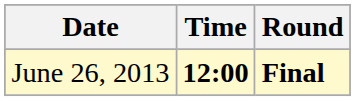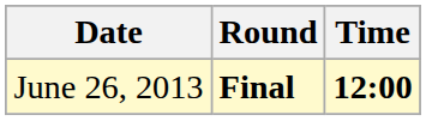columns swapped: Time <-> Round
